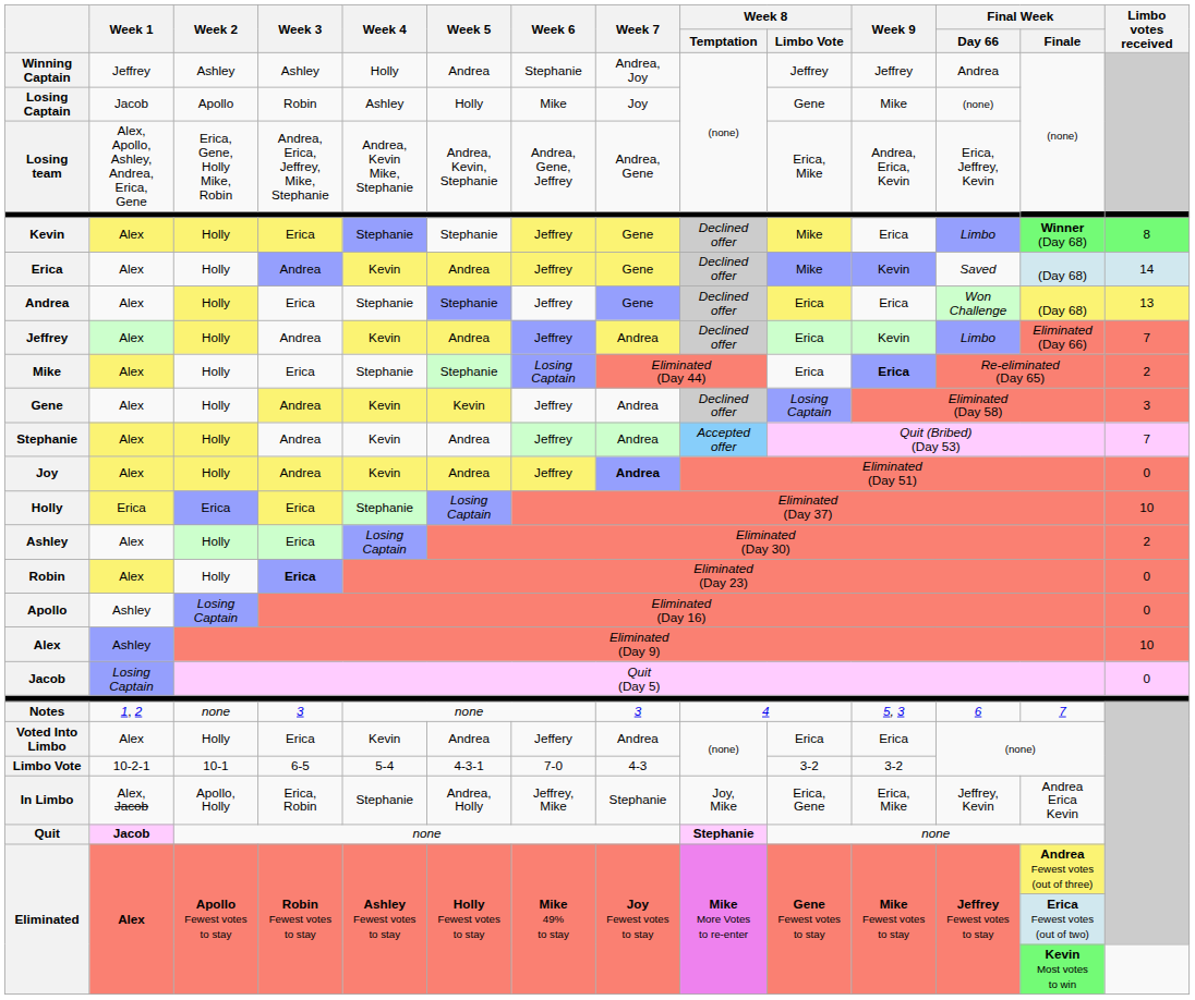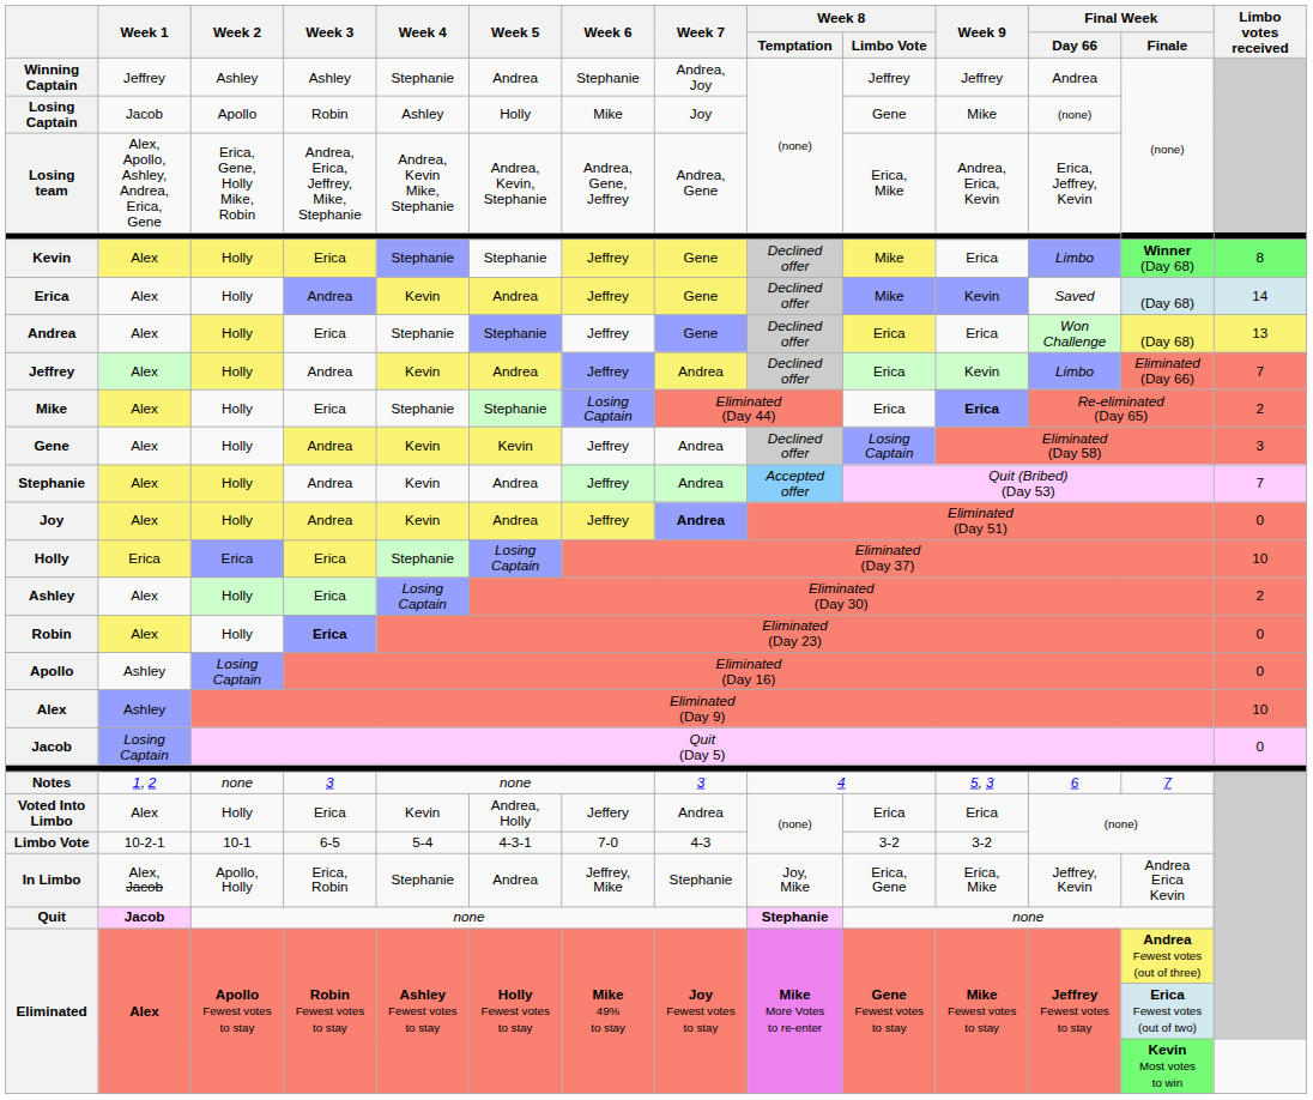Winning Captain | Week 4: Holly -> Stephanie
Voted Into Limbo | Week 5: Andrea -> Andrea, Holly
In Limbo | Week 5: Andrea, Holly -> Andrea
